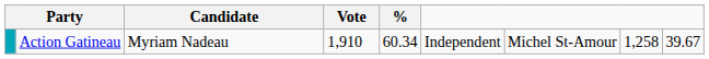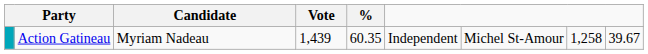Action Gatineau | Vote: 1,910 -> 1,439
Action Gatineau | %: 60.34 -> 60.35
